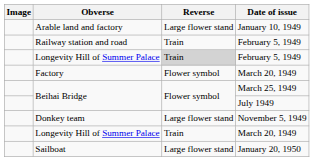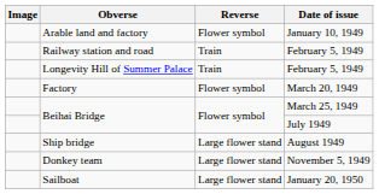Arable land and factory | Reverse: Large flower stand -> Flower symbol
Longevity Hill of Summer Palace / February 5, 1949 | Reverse: lightgrey background -> no background
+ row: Ship bridge | Large flower stand | August 1949
- row: Longevity Hill of Summer Palace | Train | March 20, 1949
